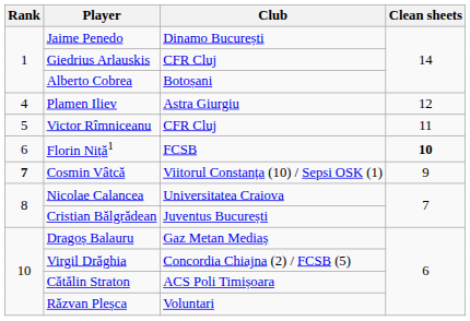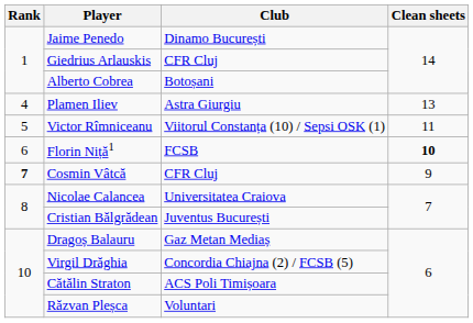Plamen Iliev | Clean sheets: 12 -> 13
Victor Rîmniceanu | Club: CFR Cluj -> Viitorul Constanța (10) / Sepsi OSK (1)
Cosmin Vâtcă | Club: Viitorul Constanța (10) / Sepsi OSK (1) -> CFR Cluj
